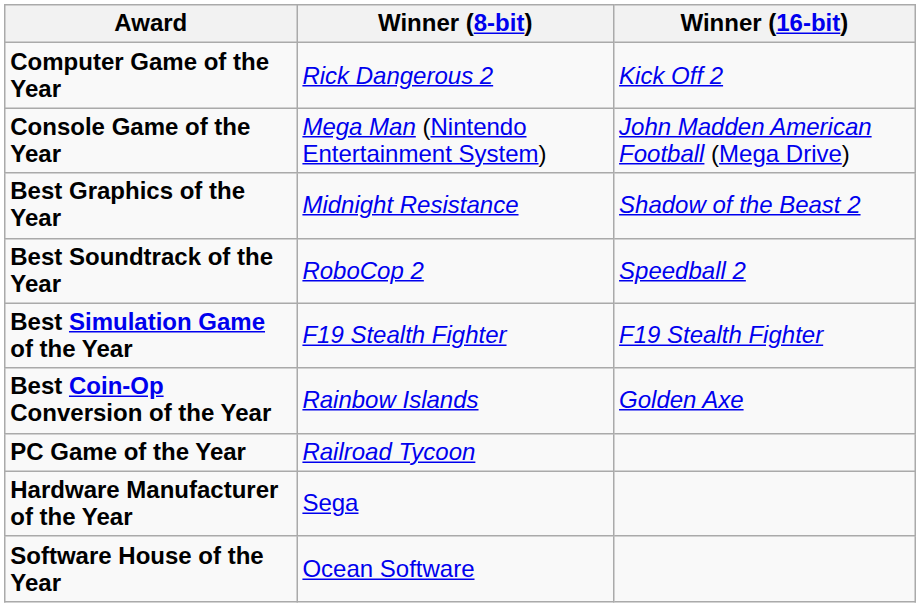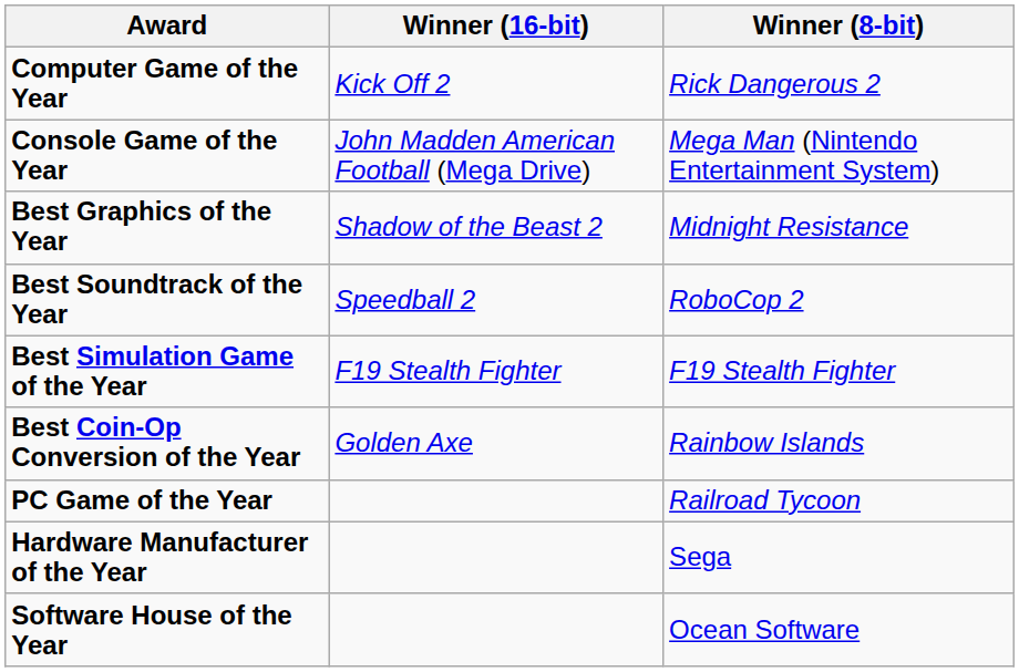columns swapped: Winner (8-bit) <-> Winner (16-bit)
